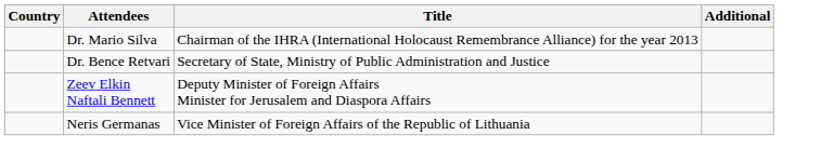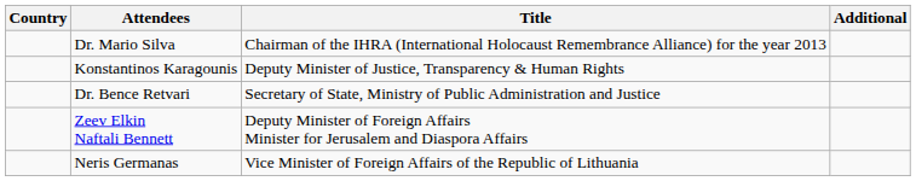+ row: Konstantinos Karagounis | Deputy Minister of Justice, Transparency & Human Rights
